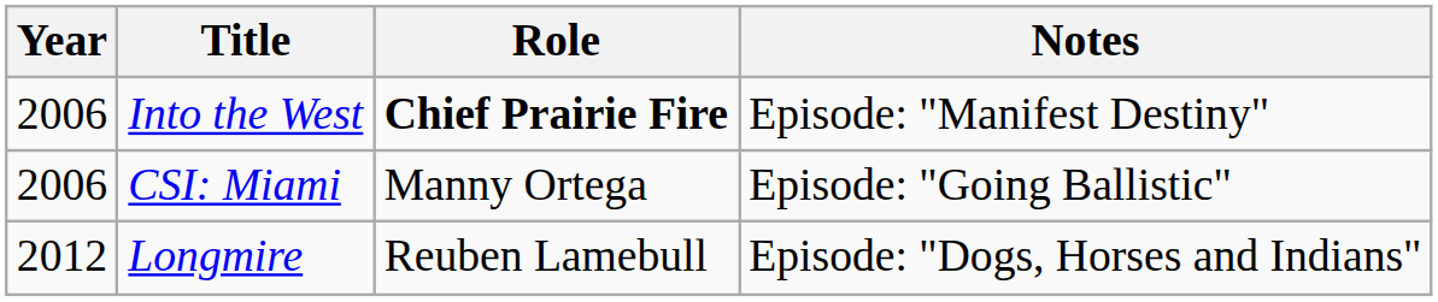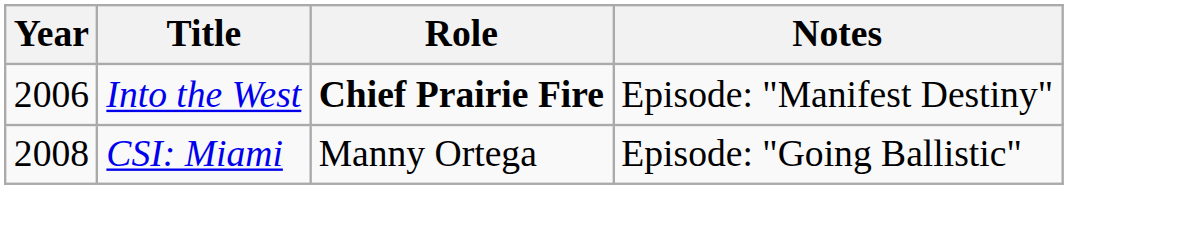CSI: Miami | Year: 2006 -> 2008
- row: 2012 | Longmire | Reuben Lamebull | Episode: "Dogs, Horses and Indians"
